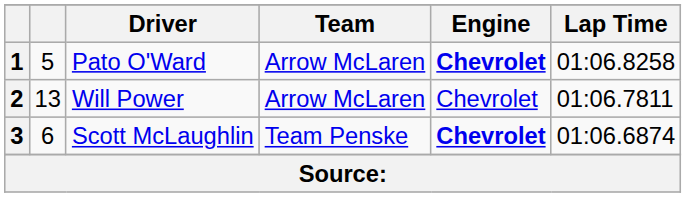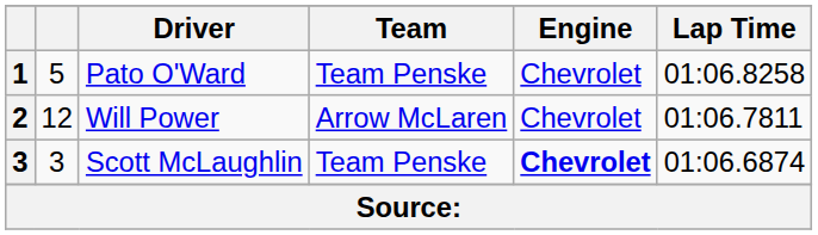Pato O'Ward | Team: Arrow McLaren -> Team Penske
Pato O'Ward | Engine: bold -> normal
Will Power | column 2: 13 -> 12
Scott McLaughlin | column 2: 6 -> 3
